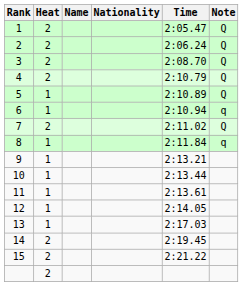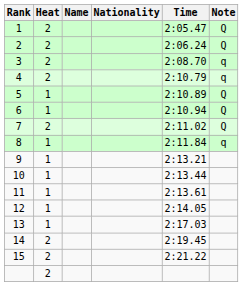3 | Note: Q -> q
4 | Note: Q -> q
6 | Note: q -> Q
